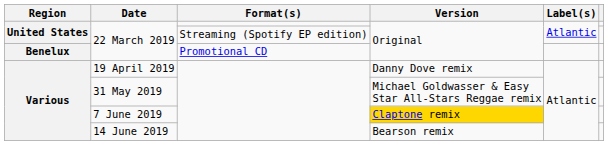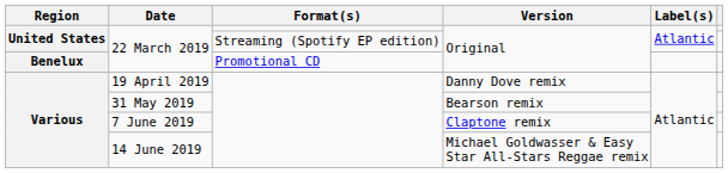31 May 2019 | Version: Michael Goldwasser & Easy Star All-Stars Reggae remix -> Bearson remix
7 June 2019 | Version: gold background -> no background
14 June 2019 | Version: Bearson remix -> Michael Goldwasser & Easy Star All-Stars Reggae remix
